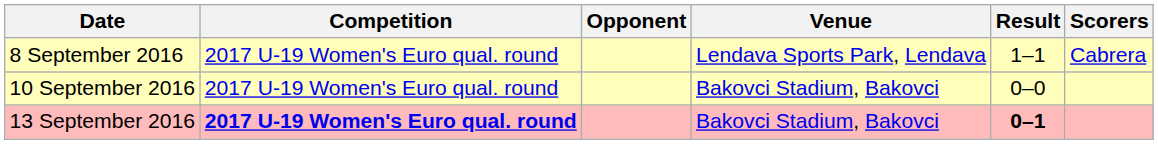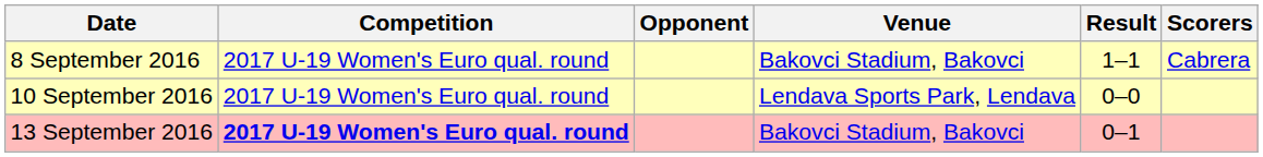8 September 2016 | Venue: Lendava Sports Park, Lendava -> Bakovci Stadium, Bakovci
10 September 2016 | Venue: Bakovci Stadium, Bakovci -> Lendava Sports Park, Lendava
13 September 2016 | Result: bold -> normal
